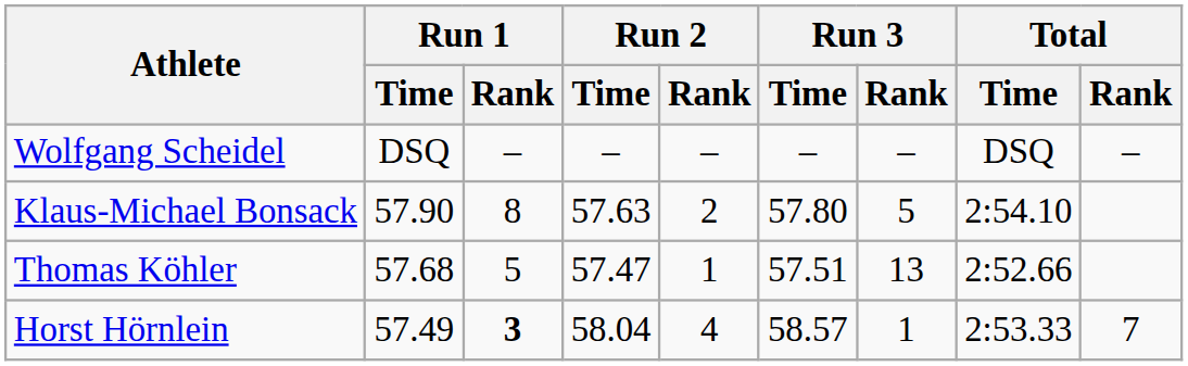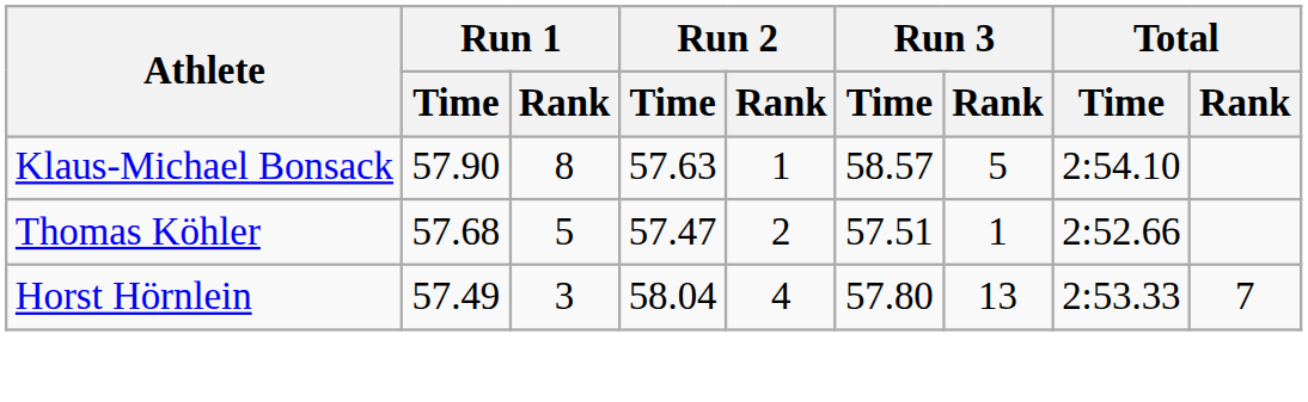- row: Wolfgang Scheidel | DSQ | – | – | – | – | – | DSQ | –
Klaus-Michael Bonsack | Run 2 / Rank: 2 -> 1
Klaus-Michael Bonsack | Run 3 / Time: 57.80 -> 58.57
Thomas Köhler | Run 2 / Rank: 1 -> 2
Thomas Köhler | Run 3 / Rank: 13 -> 1
Horst Hörnlein | Run 1 / Rank: bold -> normal
Horst Hörnlein | Run 3 / Time: 58.57 -> 57.80
Horst Hörnlein | Run 3 / Rank: 1 -> 13
